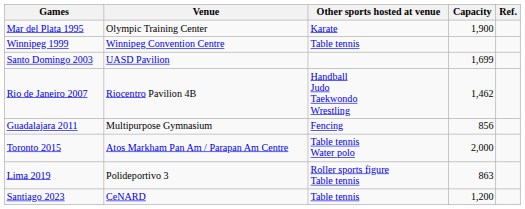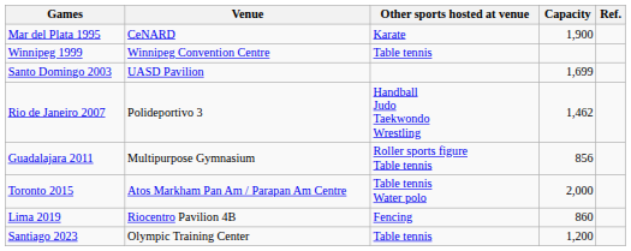Mar del Plata 1995 | Venue: Olympic Training Center -> CeNARD
Rio de Janeiro 2007 | Venue: Riocentro Pavilion 4B -> Polideportivo 3
Guadalajara 2011 | Other sports hosted at venue: Fencing -> Roller sports figure Table tennis
Lima 2019 | Venue: Polideportivo 3 -> Riocentro Pavilion 4B
Lima 2019 | Other sports hosted at venue: Roller sports figure Table tennis -> Fencing
Lima 2019 | Capacity: 863 -> 860
Santiago 2023 | Venue: CeNARD -> Olympic Training Center
